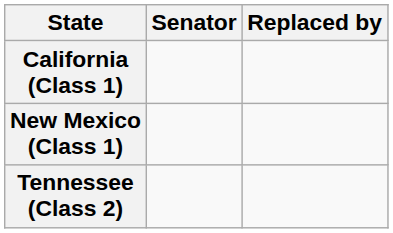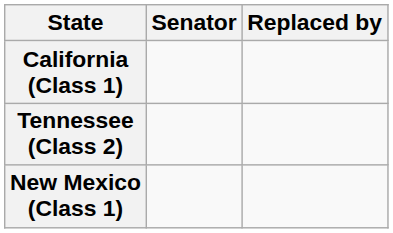rows swapped: New Mexico (Class 1) <-> Tennessee (Class 2)
